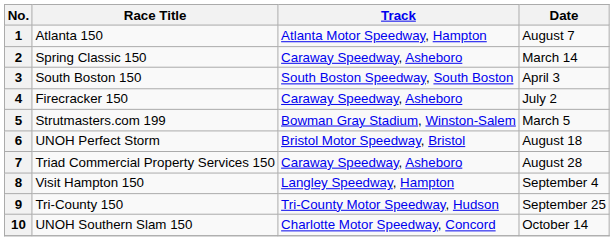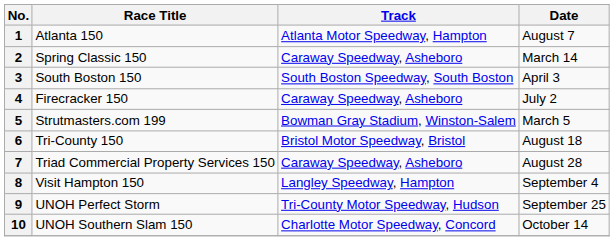6 | Race Title: UNOH Perfect Storm -> Tri-County 150
9 | Race Title: Tri-County 150 -> UNOH Perfect Storm
